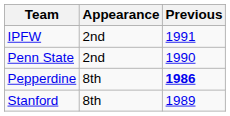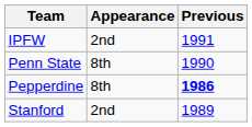Penn State | Appearance: 2nd -> 8th
Stanford | Appearance: 8th -> 2nd
